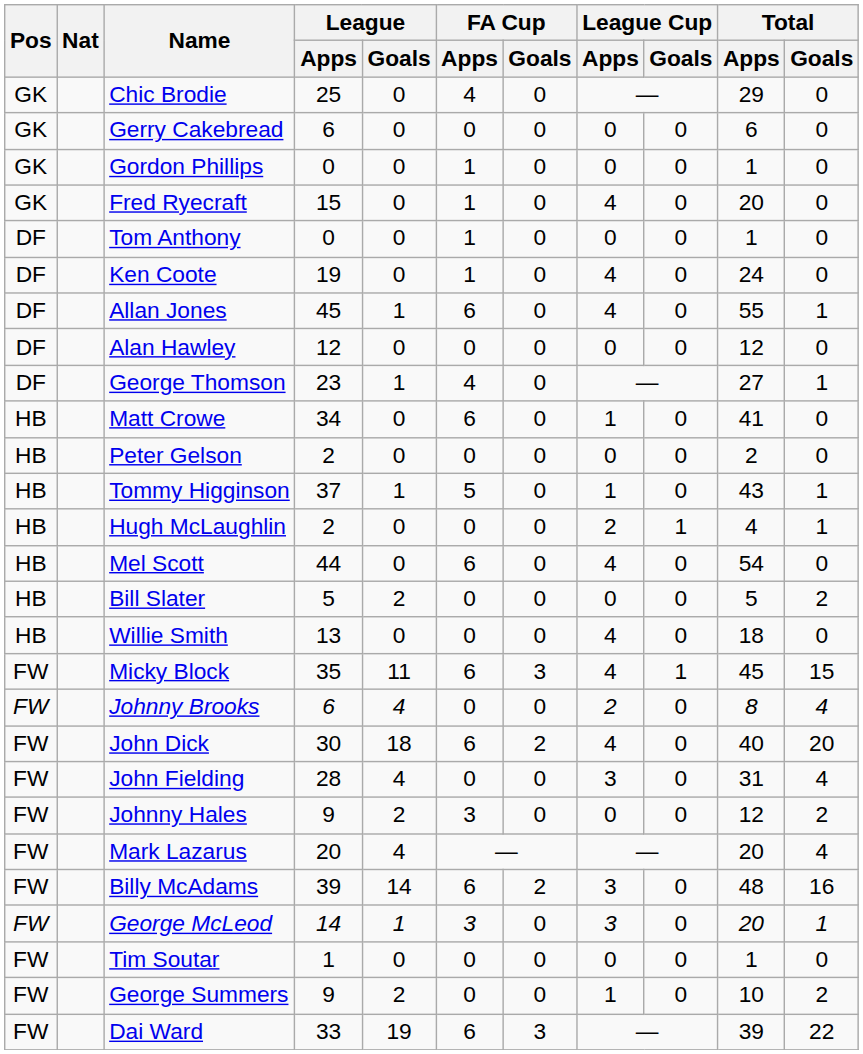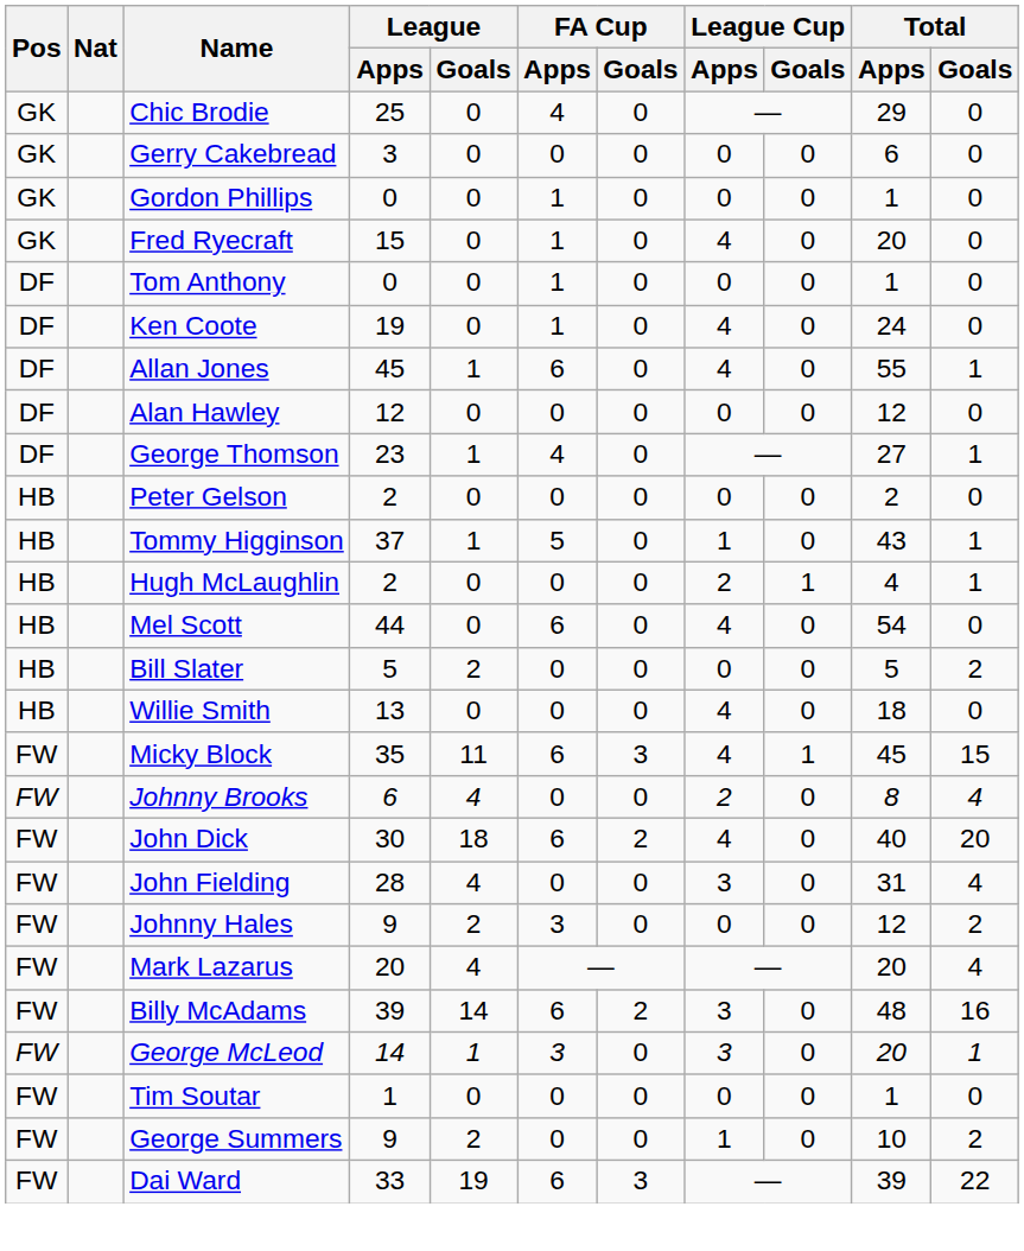Gerry Cakebread | League / Apps: 6 -> 3
- row: HB | Matt Crowe | 34 | 0 | 6 | 0 | 1 | 0 | 41 | 0
